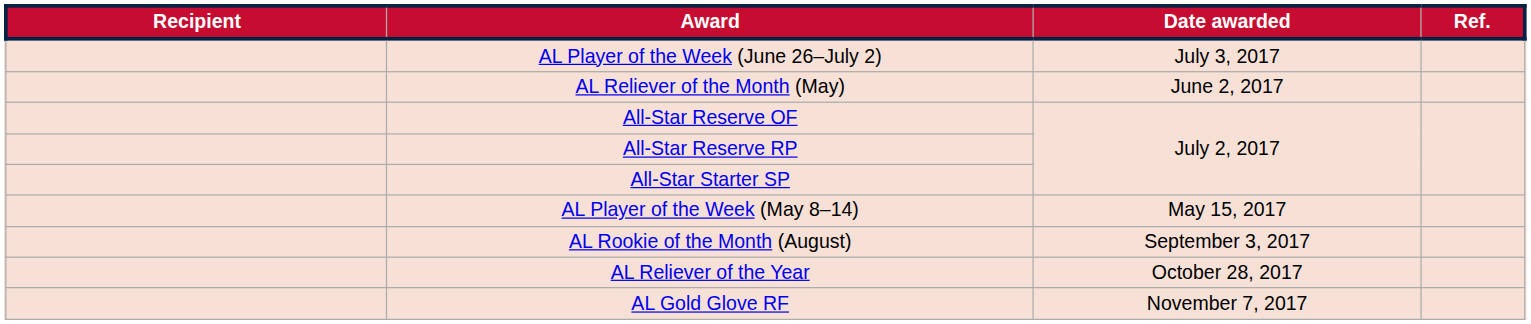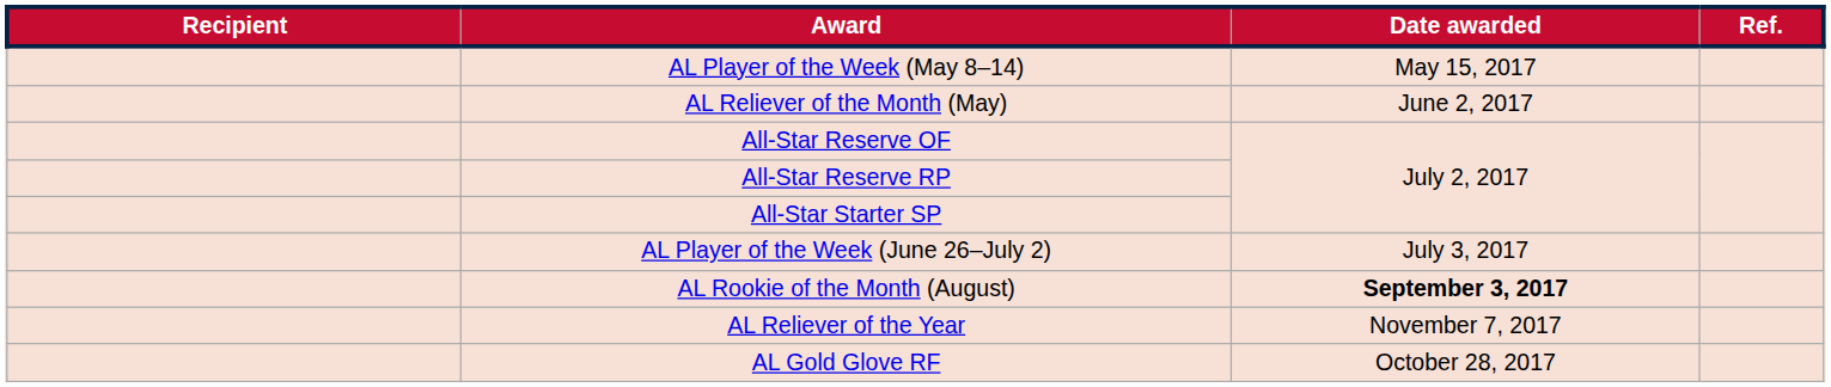rows swapped: AL Player of the Week (May 8–14) <-> AL Player of the Week (June 26–July 2)
AL Rookie of the Month (August) | Date awarded: normal -> bold
AL Reliever of the Year | Date awarded: October 28, 2017 -> November 7, 2017
AL Gold Glove RF | Date awarded: November 7, 2017 -> October 28, 2017
